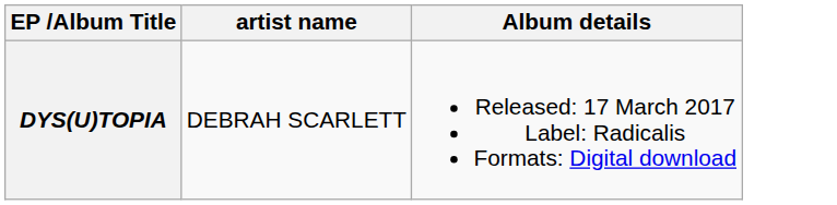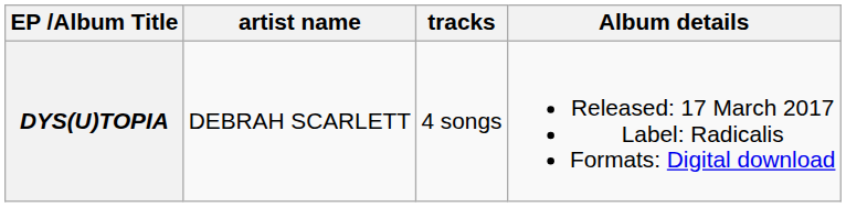+ column: tracks | 4 songs
